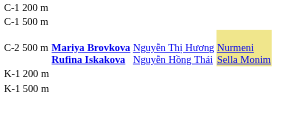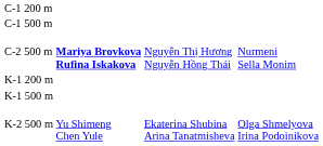C-2 500 m | column 4: khaki background -> no background
+ row: K-2 500 m | Yu Shimeng Chen Yule | Ekaterina Shubina Arina Tanatmisheva | Olga Shmelyova Irina Podoinikova
